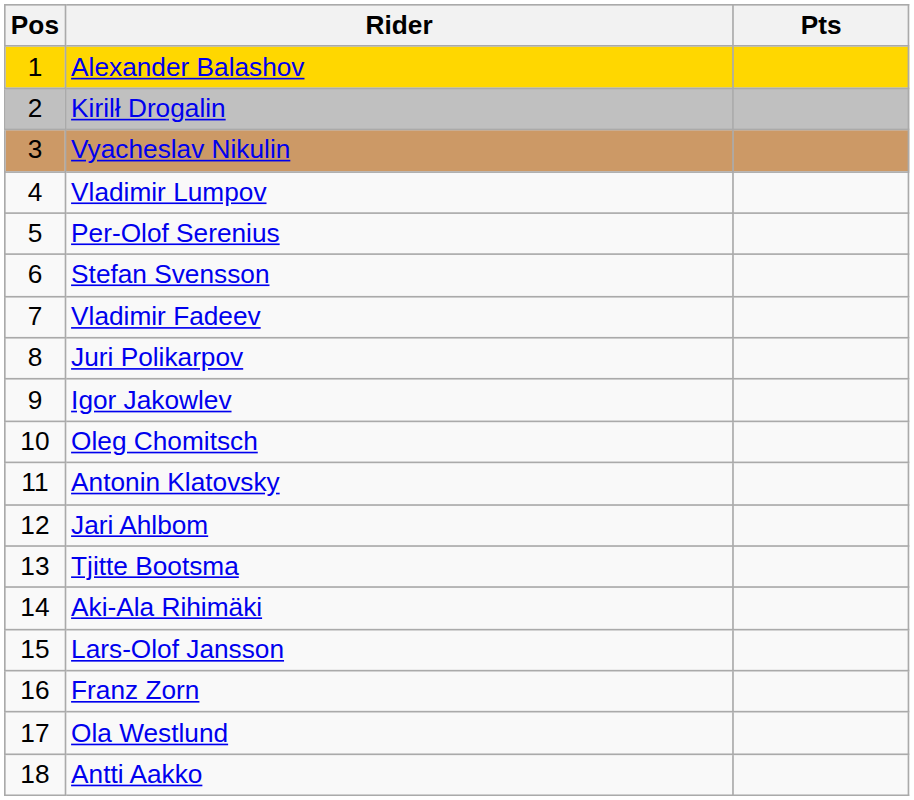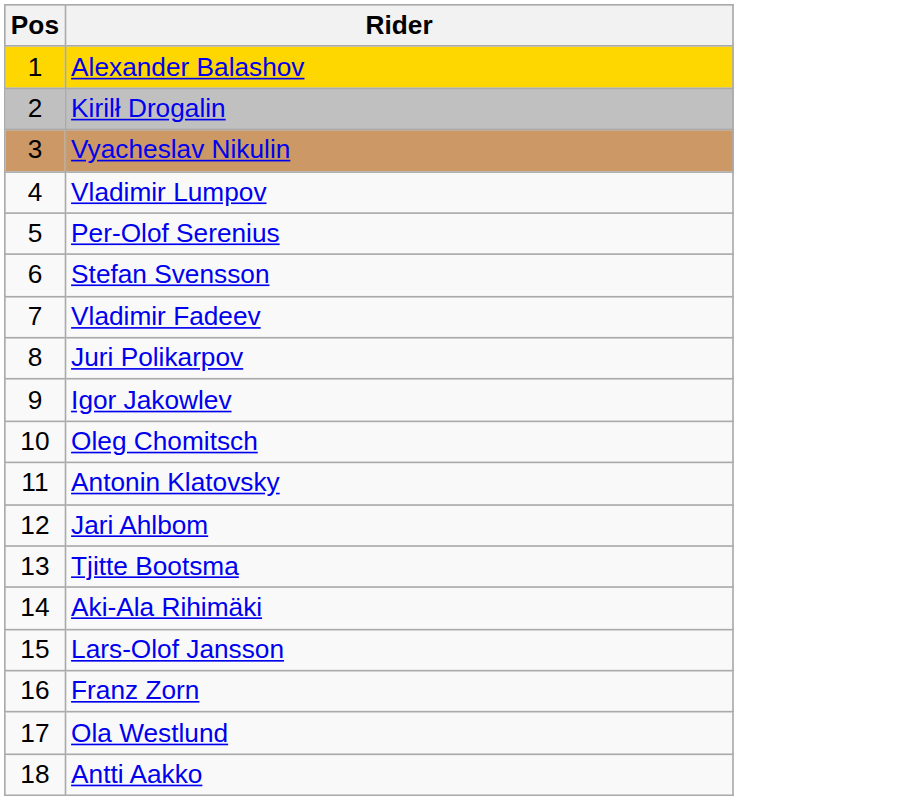- column: Pts
